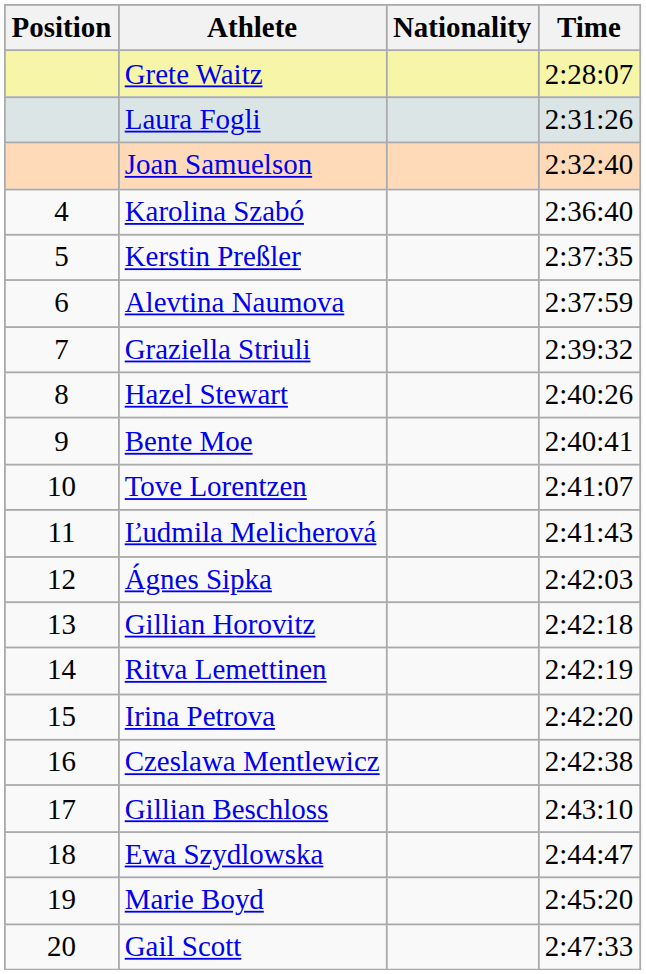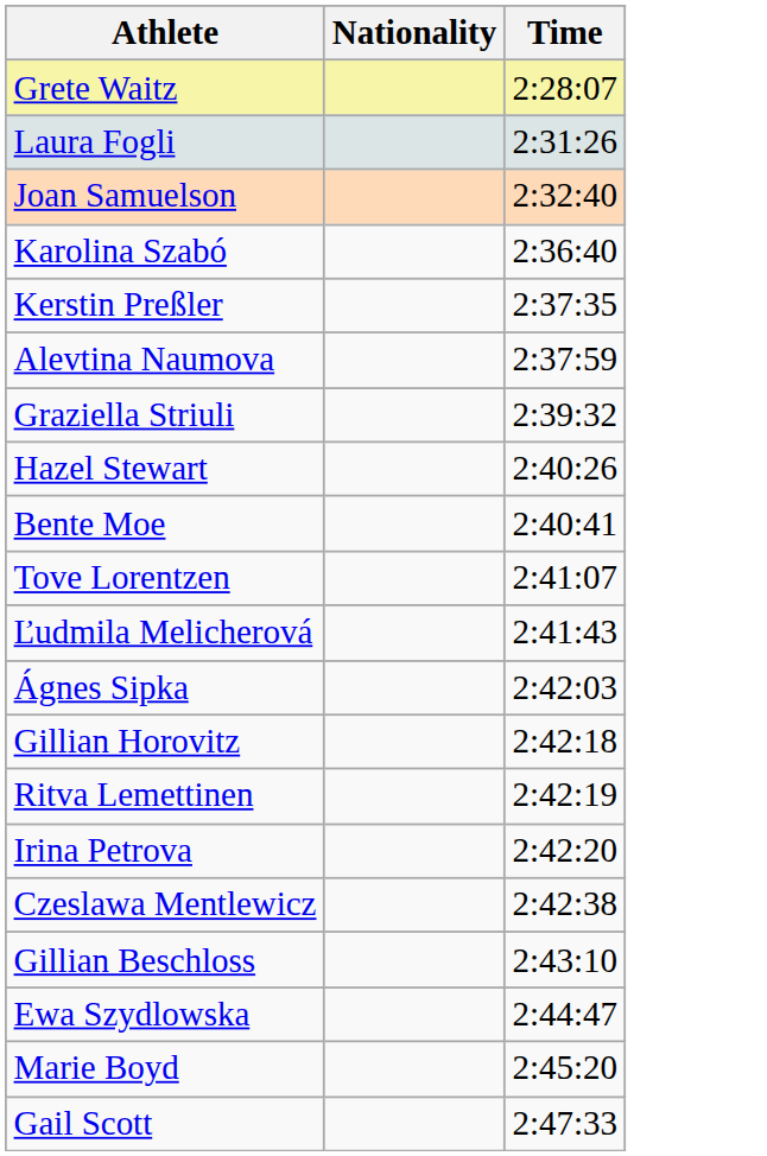- column: Position | 4 | 5 | 6 | 7 | 8 | 9 | 10 | 11 | 12 | 13 | 14 | 15 | 16 | 17 | 18 | 19 | 20
